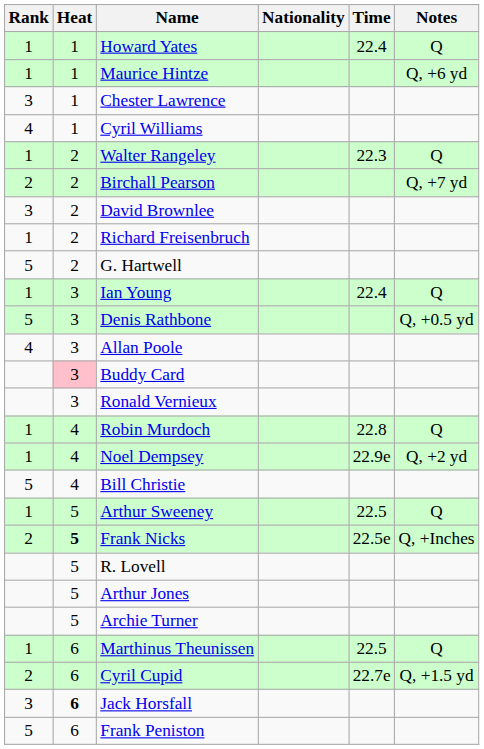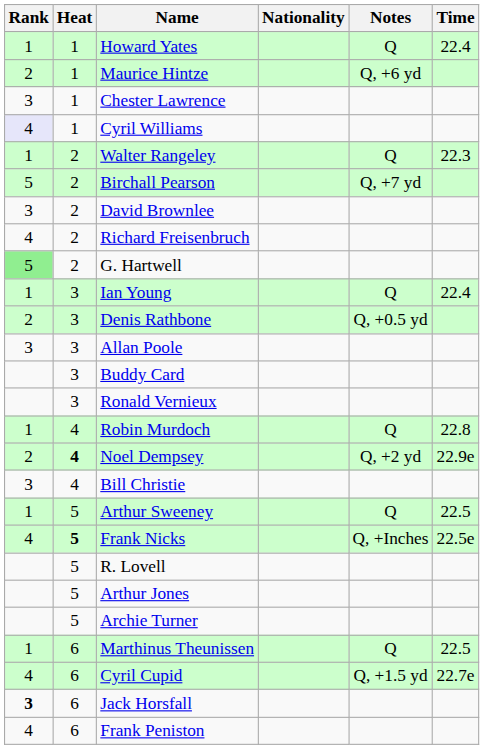columns swapped: Time <-> Notes
Maurice Hintze | Rank: 1 -> 2
Cyril Williams | Rank: no background -> lavender background
Birchall Pearson | Rank: 2 -> 5
Richard Freisenbruch | Rank: 1 -> 4
G. Hartwell | Rank: no background -> lightgreen background
Denis Rathbone | Rank: 5 -> 2
Allan Poole | Rank: 4 -> 3
Buddy Card | Heat: pink background -> no background
Noel Dempsey | Rank: 1 -> 2
Noel Dempsey | Heat: normal -> bold
Bill Christie | Rank: 5 -> 3
Frank Nicks | Rank: 2 -> 4
Cyril Cupid | Rank: 2 -> 4
Jack Horsfall | Rank: normal -> bold
Jack Horsfall | Heat: bold -> normal
Frank Peniston | Rank: 5 -> 4
